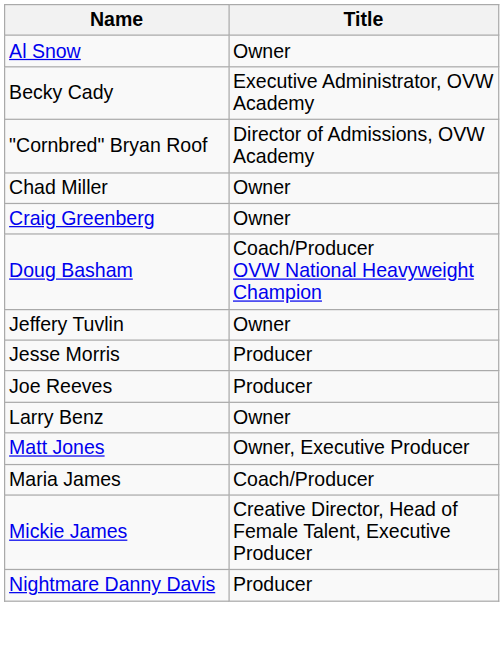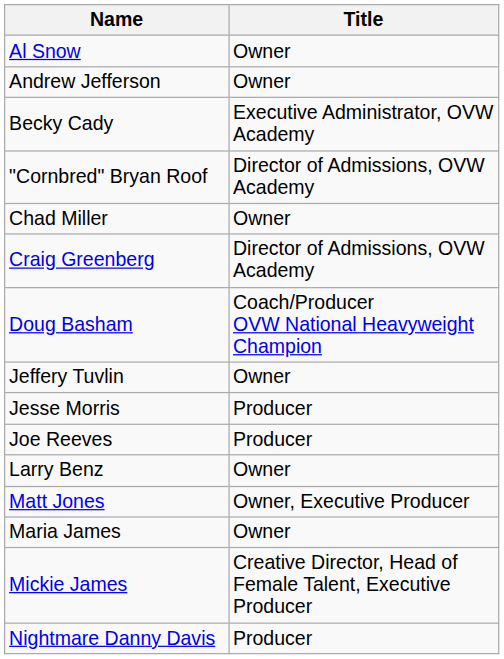+ row: Andrew Jefferson | Owner
Craig Greenberg | Title: Owner -> Director of Admissions, OVW Academy
Maria James | Title: Coach/Producer -> Owner
